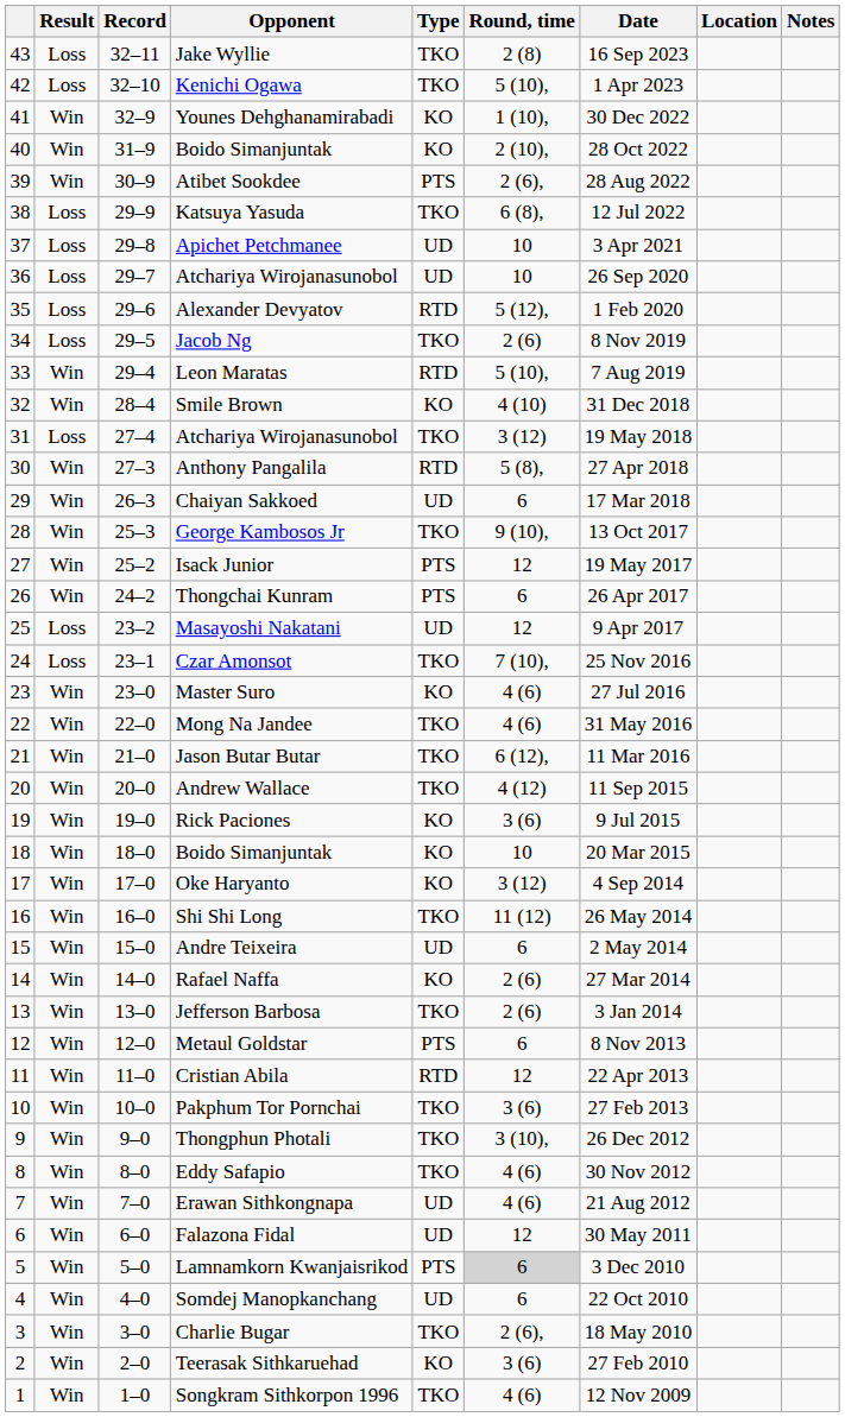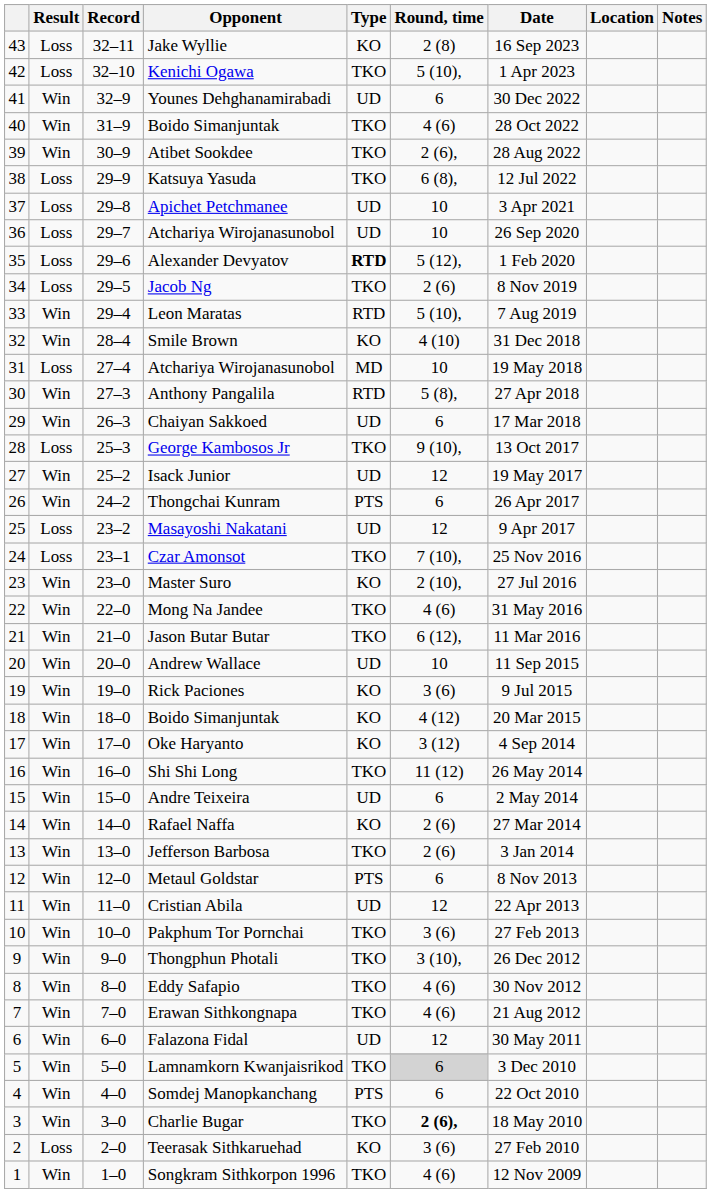Jake Wyllie | Type: TKO -> KO
Younes Dehghanamirabadi | Type: KO -> UD
Younes Dehghanamirabadi | Round, time: 1 (10), -> 6
40 / Boido Simanjuntak | Type: KO -> TKO
40 / Boido Simanjuntak | Round, time: 2 (10), -> 4 (6)
Atibet Sookdee | Type: PTS -> TKO
Alexander Devyatov | Type: normal -> bold
31 / Atchariya Wirojanasunobol | Type: TKO -> MD
31 / Atchariya Wirojanasunobol | Round, time: 3 (12) -> 10
George Kambosos Jr | Result: Win -> Loss
Isack Junior | Type: PTS -> UD
Master Suro | Round, time: 4 (6) -> 2 (10),
Andrew Wallace | Type: TKO -> UD
Andrew Wallace | Round, time: 4 (12) -> 10
18 / Boido Simanjuntak | Round, time: 10 -> 4 (12)
Cristian Abila | Type: RTD -> UD
Erawan Sithkongnapa | Type: UD -> TKO
Lamnamkorn Kwanjaisrikod | Type: PTS -> TKO
Somdej Manopkanchang | Type: UD -> PTS
Charlie Bugar | Round, time: normal -> bold
Teerasak Sithkaruehad | Result: Win -> Loss
